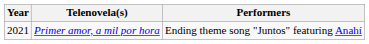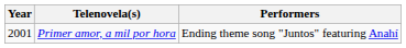Primer amor, a mil por hora | Year: 2021 -> 2001
